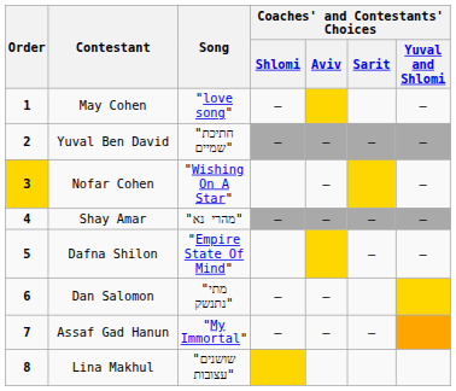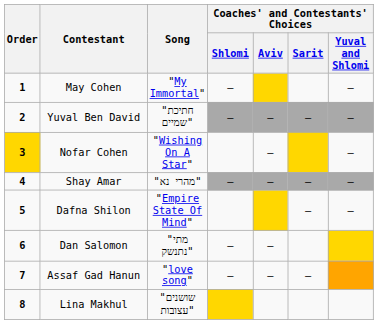May Cohen | Song: "love song" -> "My Immortal"
Assaf Gad Hanun | Song: "My Immortal" -> "love song"
